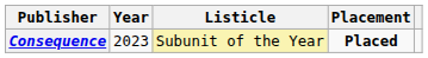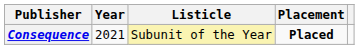Consequence | Year: 2023 -> 2021
